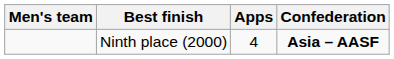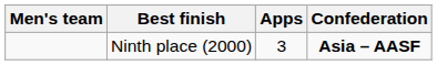Ninth place (2000) | Apps: 4 -> 3
